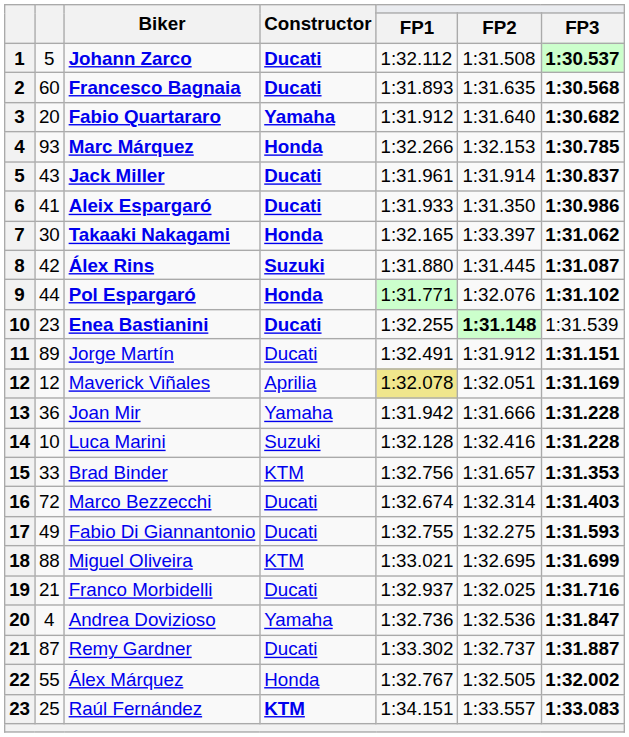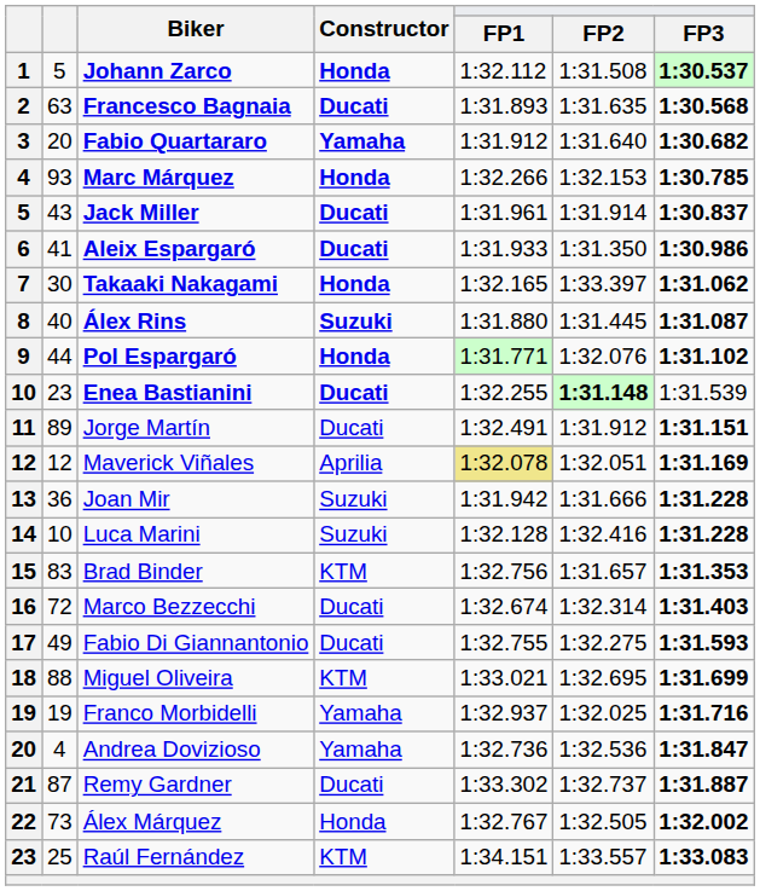Johann Zarco | Constructor: Ducati -> Honda
Francesco Bagnaia | column 2: 60 -> 63
Álex Rins | column 2: 42 -> 40
Joan Mir | Constructor: Yamaha -> Suzuki
Brad Binder | column 2: 33 -> 83
Franco Morbidelli | column 2: 21 -> 19
Franco Morbidelli | Constructor: Ducati -> Yamaha
Álex Márquez | column 2: 55 -> 73
Raúl Fernández | Constructor: bold -> normal
